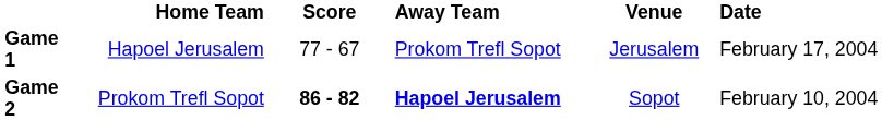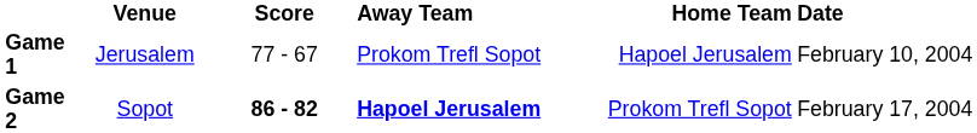columns swapped: Home Team <-> Venue
Game 1 | Date: February 17, 2004 -> February 10, 2004
Game 2 | Date: February 10, 2004 -> February 17, 2004
